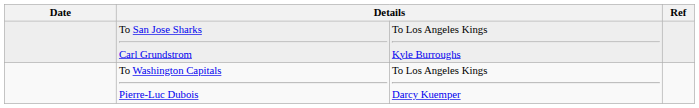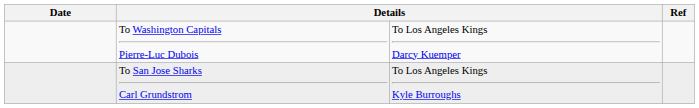rows swapped: To Washington Capitals Pierre-Luc Dubois <-> To San Jose Sharks Carl Grundstrom
